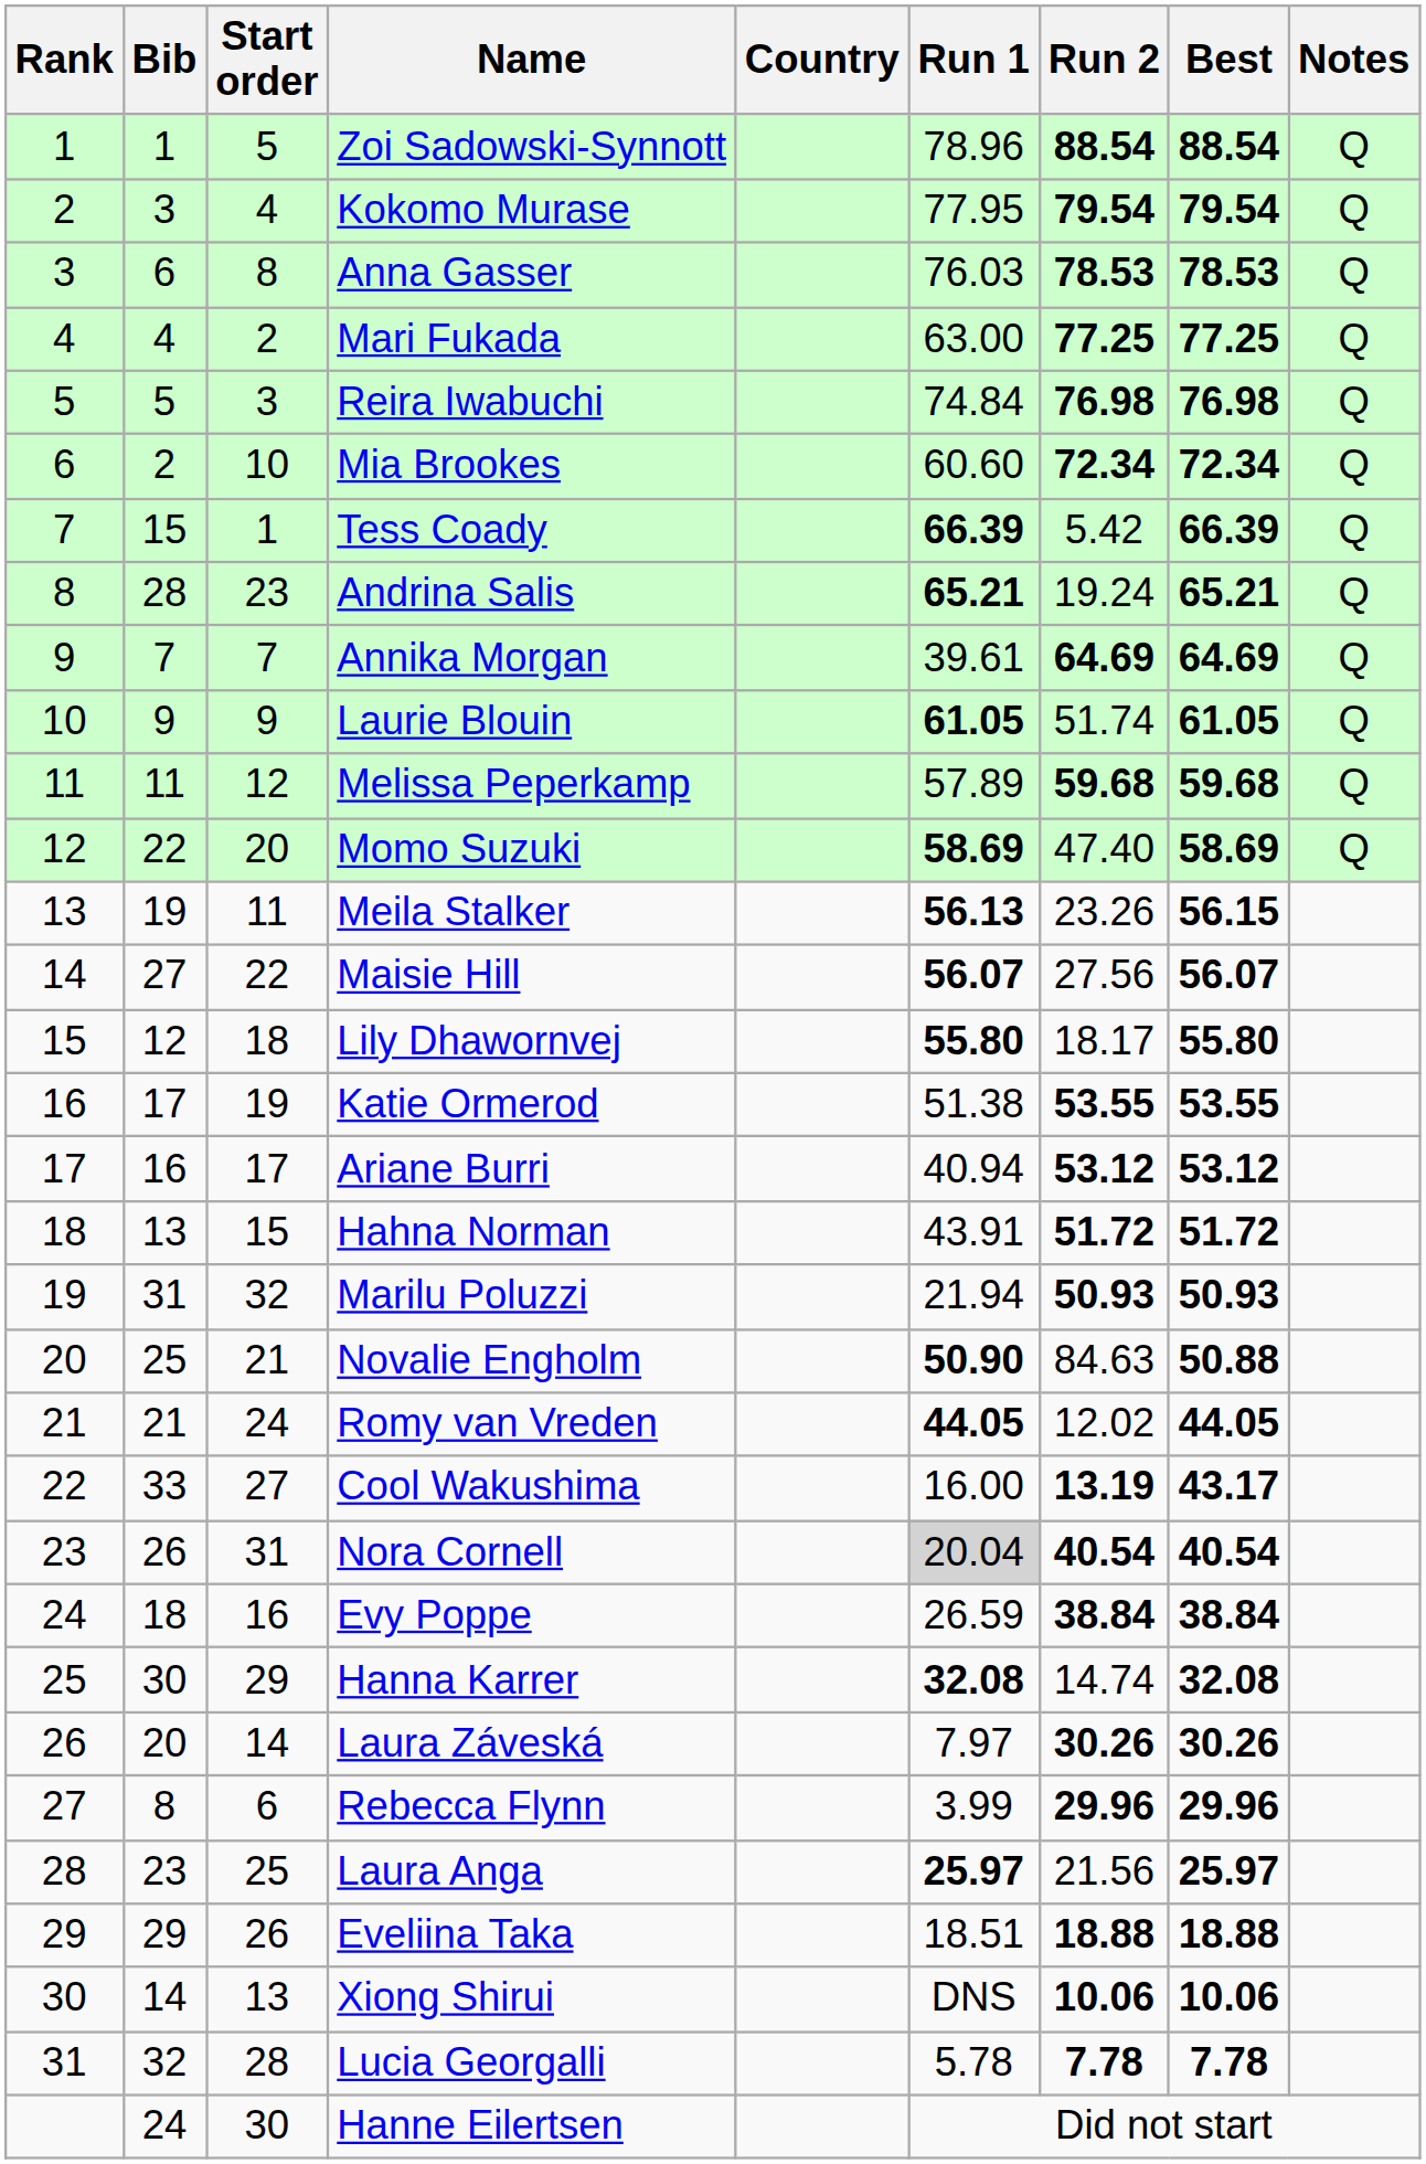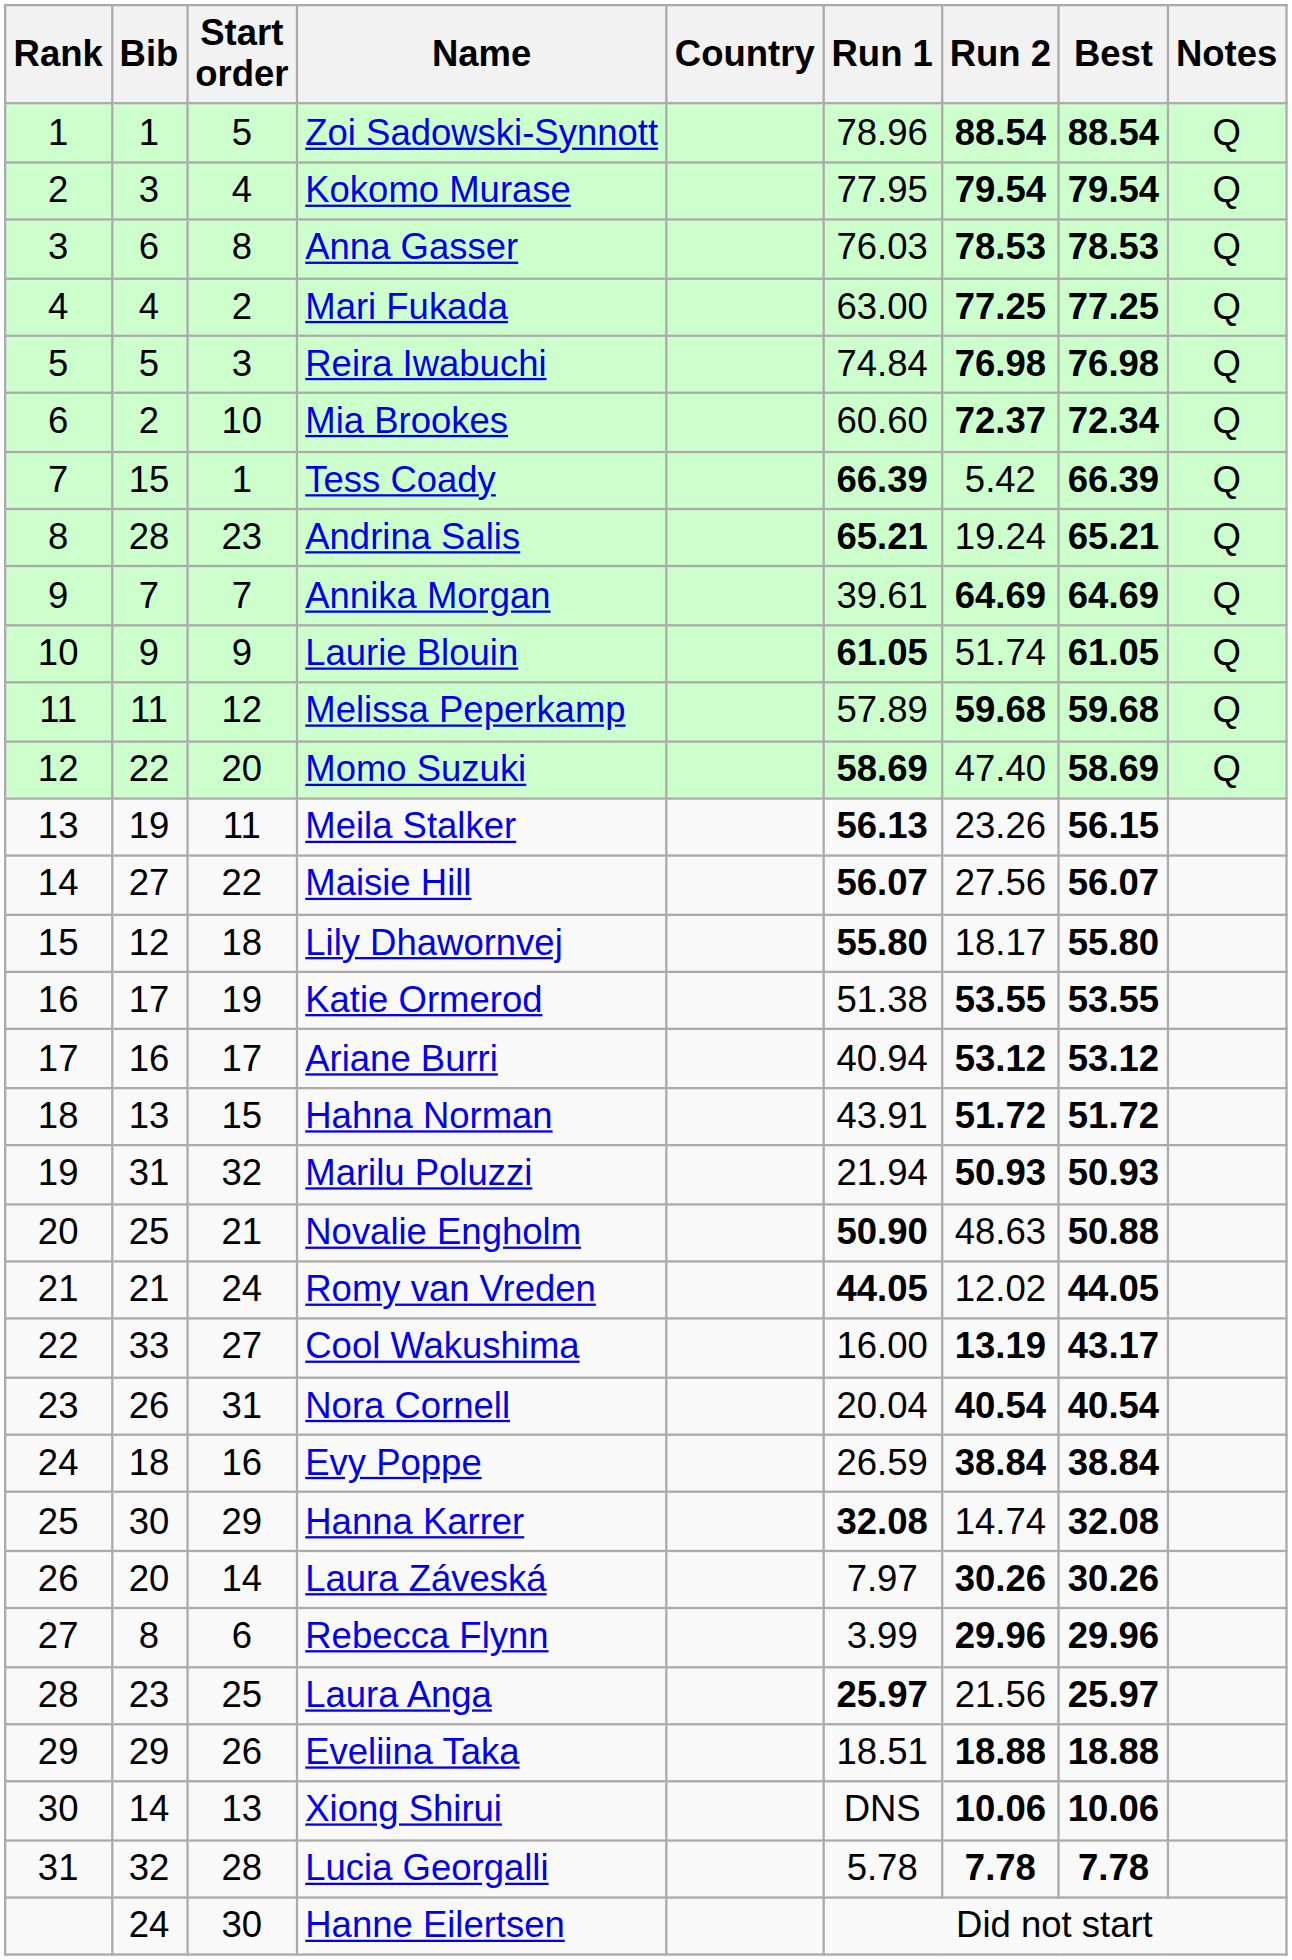Mia Brookes | Run 2: 72.34 -> 72.37
Novalie Engholm | Run 2: 84.63 -> 48.63
Nora Cornell | Run 1: lightgrey background -> no background
